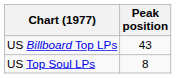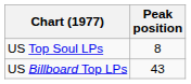rows swapped: US Billboard Top LPs <-> US Top Soul LPs
